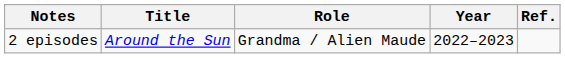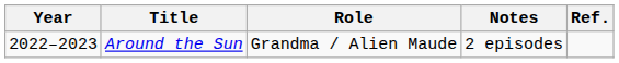columns swapped: Year <-> Notes
